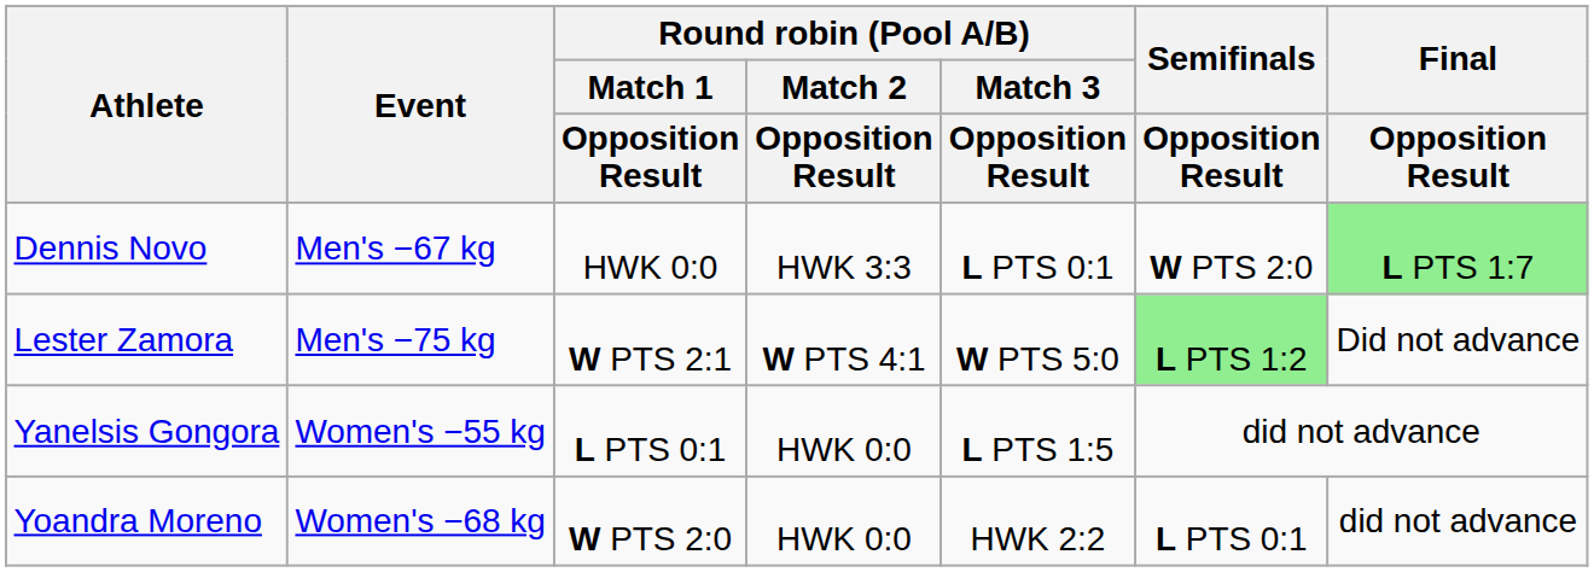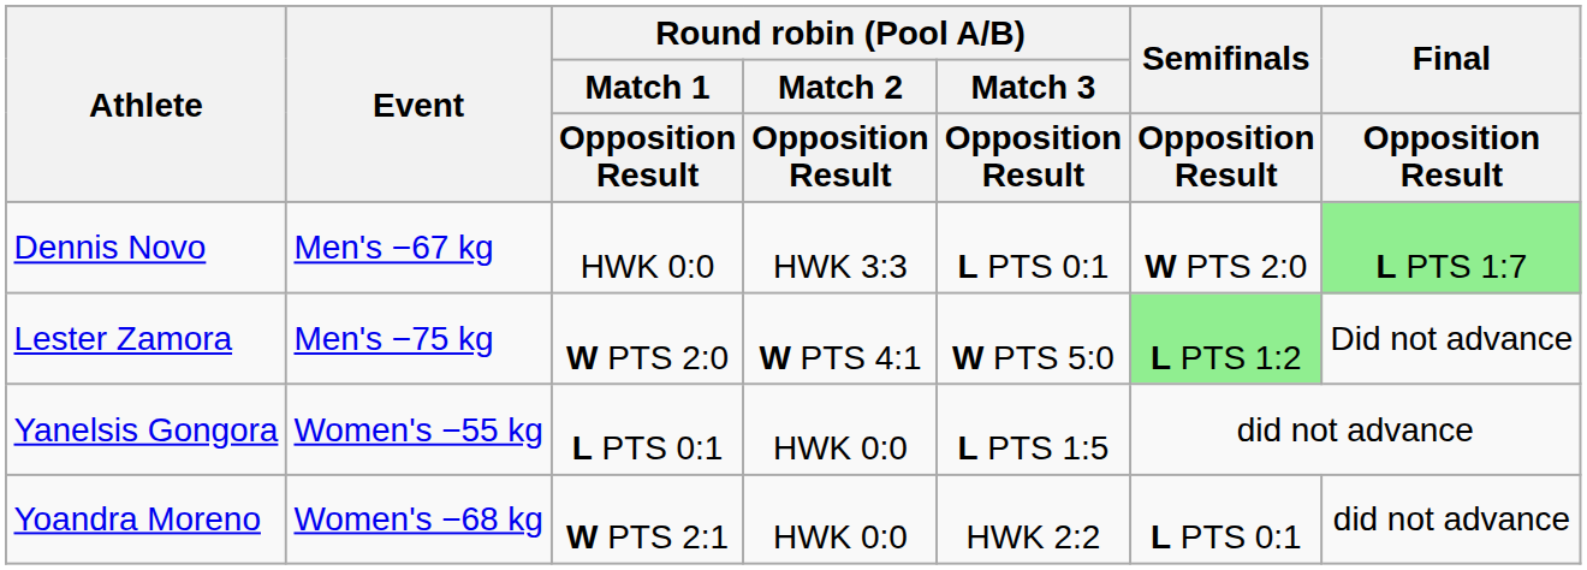Lester Zamora | Round robin (Pool A/B) / Match 1 / Opposition Result: W PTS 2:1 -> W PTS 2:0
Yoandra Moreno | Round robin (Pool A/B) / Match 1 / Opposition Result: W PTS 2:0 -> W PTS 2:1
